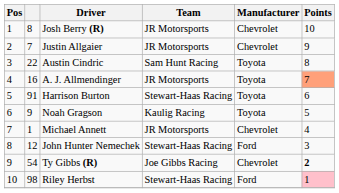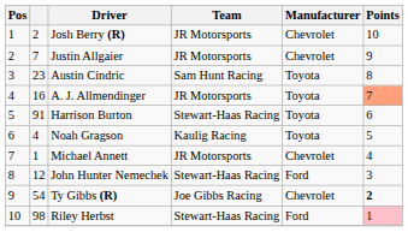Josh Berry (R) | column 2: 8 -> 2
Austin Cindric | column 2: 22 -> 23
Noah Gragson | column 2: 9 -> 4
